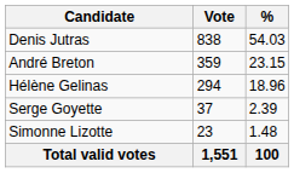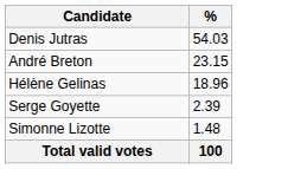- column: Vote | 838 | 359 | 294 | 37 | 23 | 1,551
